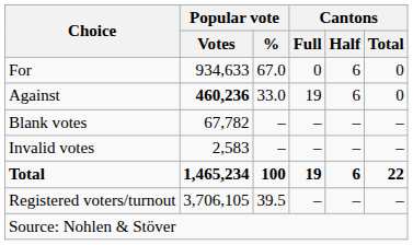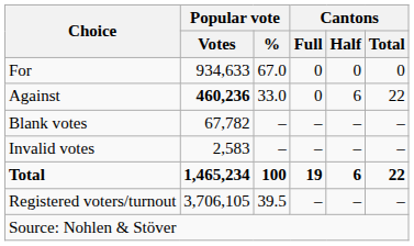For | Cantons / Half: 6 -> 0
Against | Cantons / Full: 19 -> 0
Against | Cantons / Total: 0 -> 22
